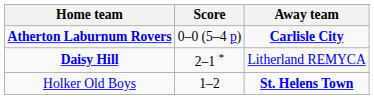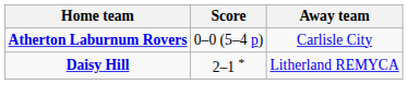Atherton Laburnum Rovers | Away team: bold -> normal
- row: Holker Old Boys | 1–2 | St. Helens Town
